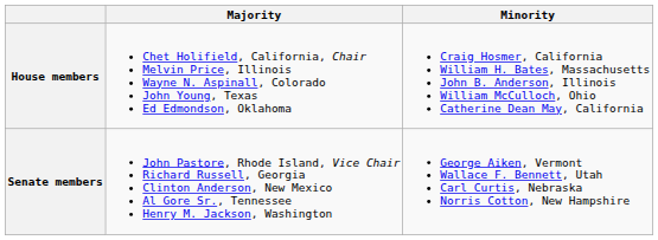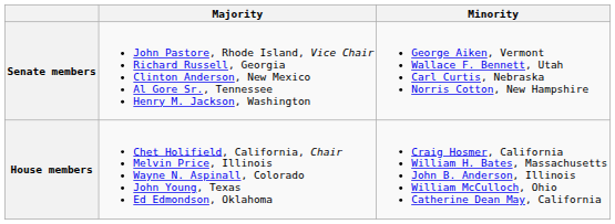rows swapped: Senate members <-> House members
